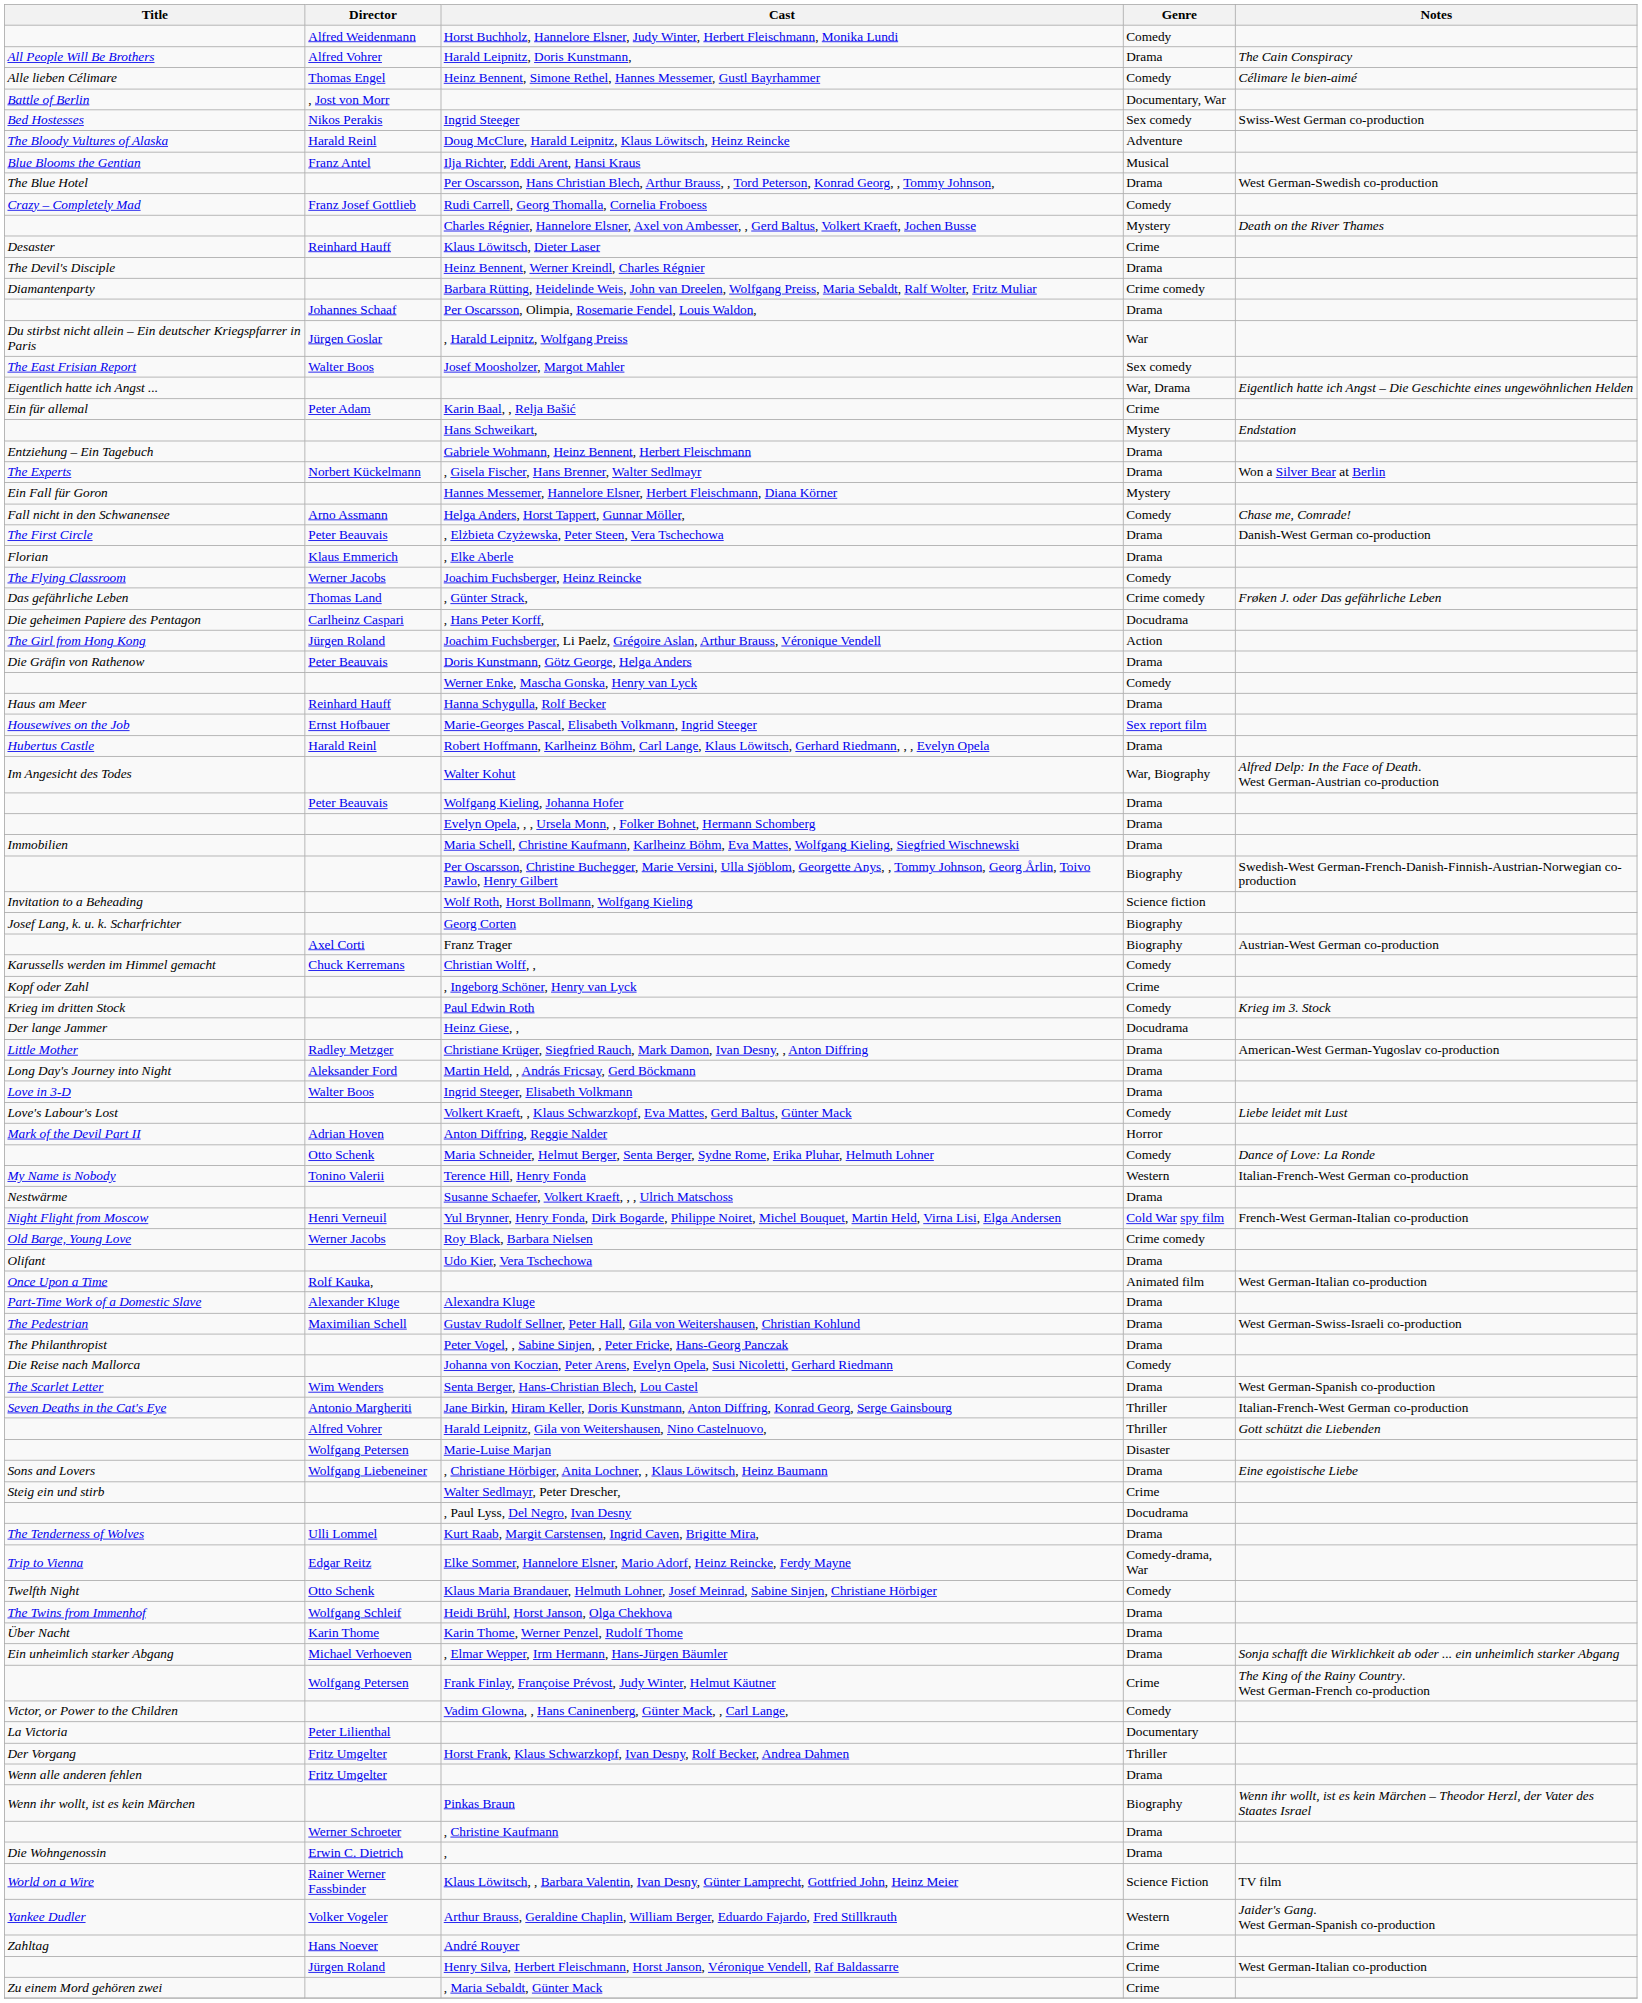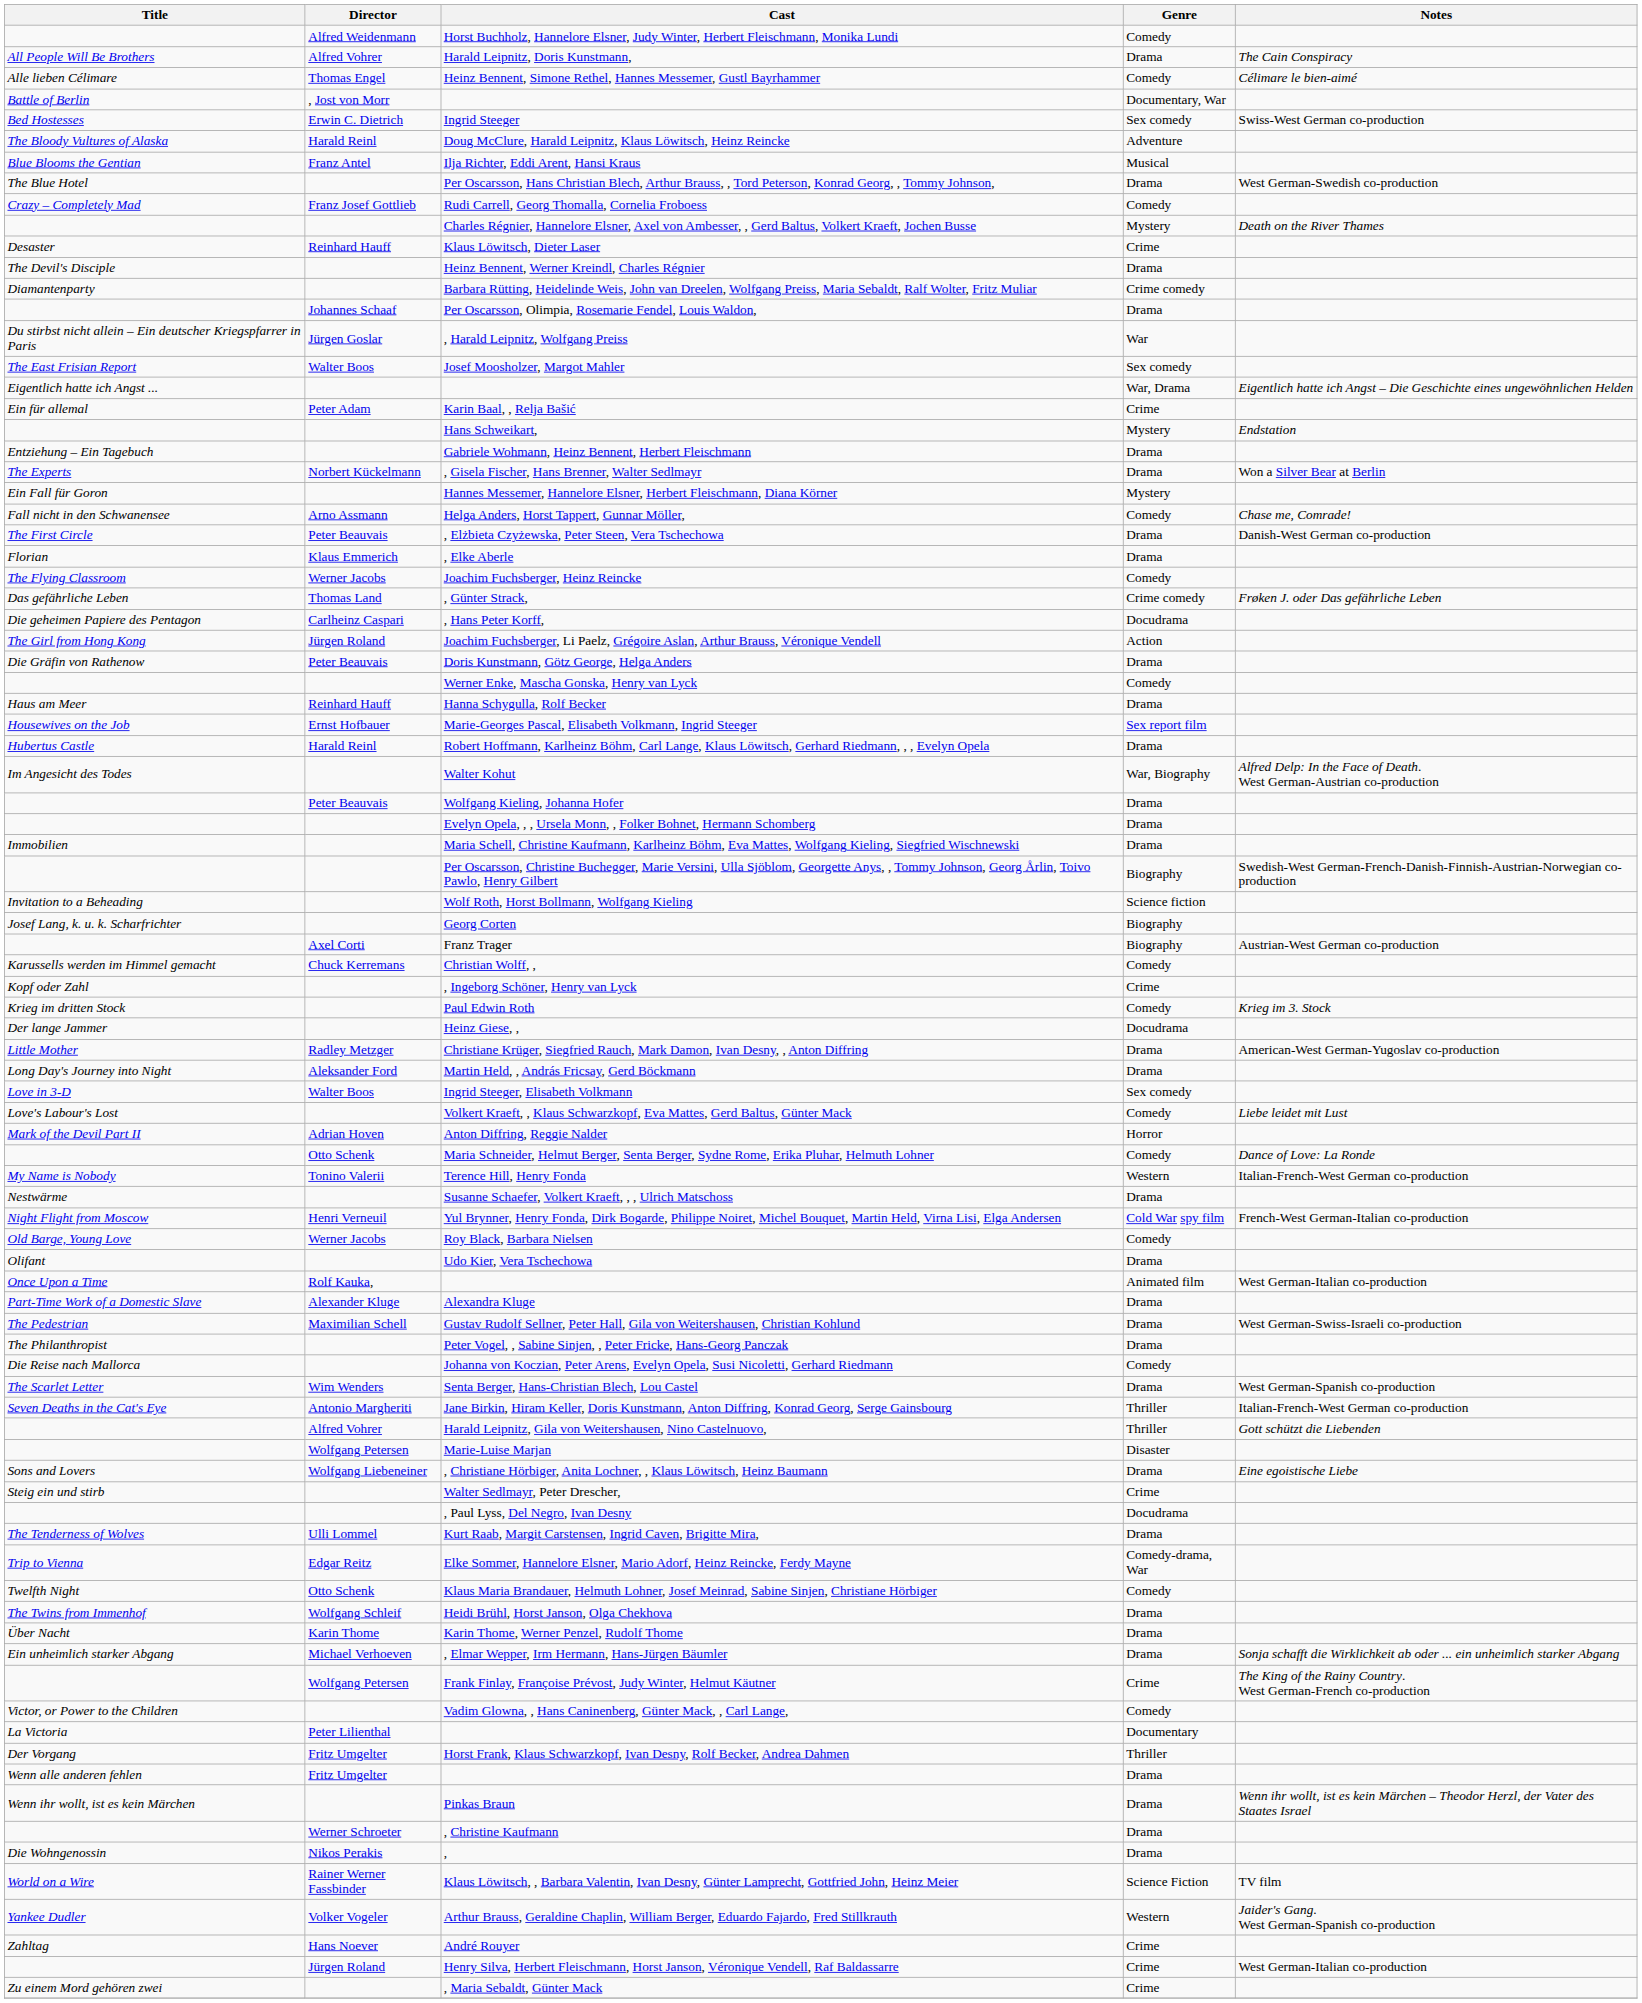Ingrid Steeger | Director: Nikos Perakis -> Erwin C. Dietrich
Ingrid Steeger, Elisabeth Volkmann | Genre: Drama -> Sex comedy
Roy Black, Barbara Nielsen | Genre: Crime comedy -> Comedy
Pinkas Braun | Genre: Biography -> Drama
, | Director: Erwin C. Dietrich -> Nikos Perakis
